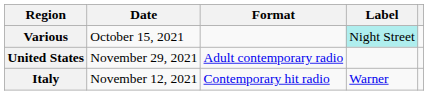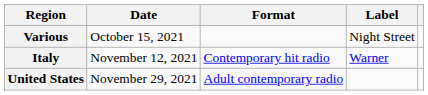Various | Label: paleturquoise background -> no background
rows swapped: Italy <-> United States
